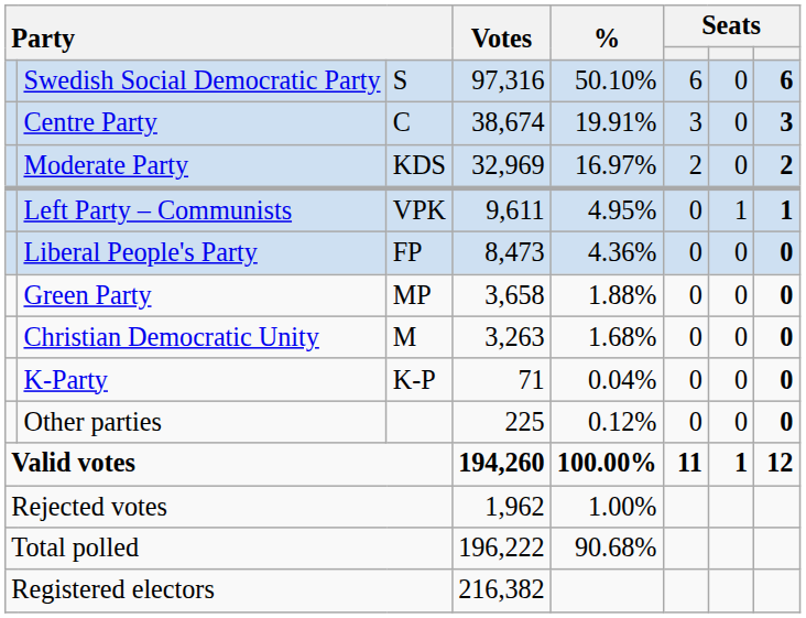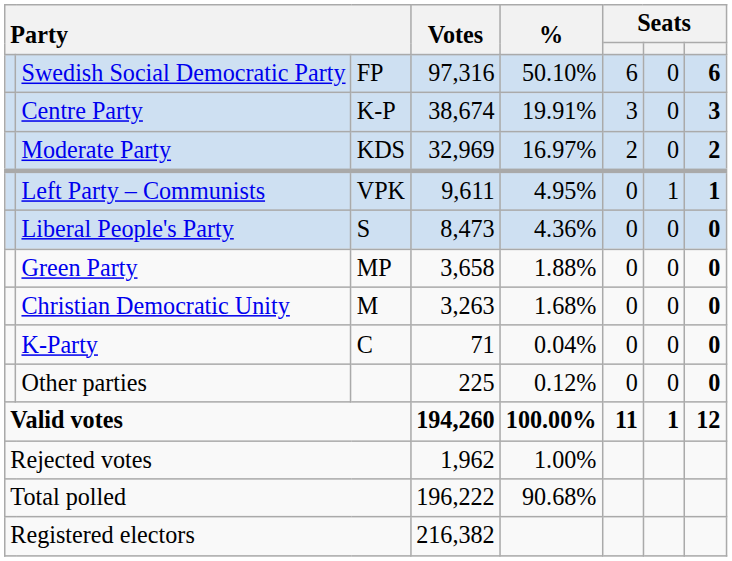Swedish Social Democratic Party | column 3: S -> FP
Centre Party | column 3: C -> K-P
Liberal People's Party | column 3: FP -> S
K-Party | column 3: K-P -> C
